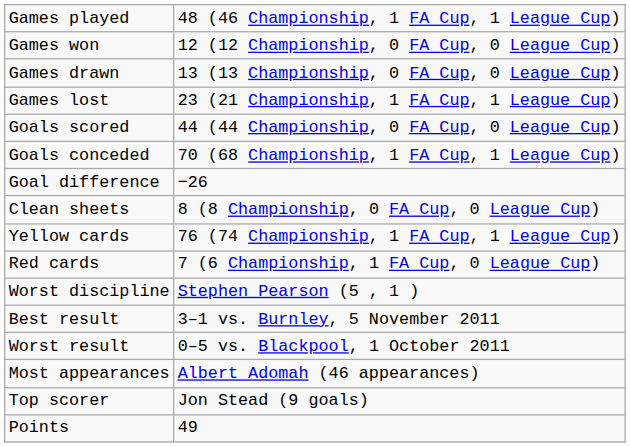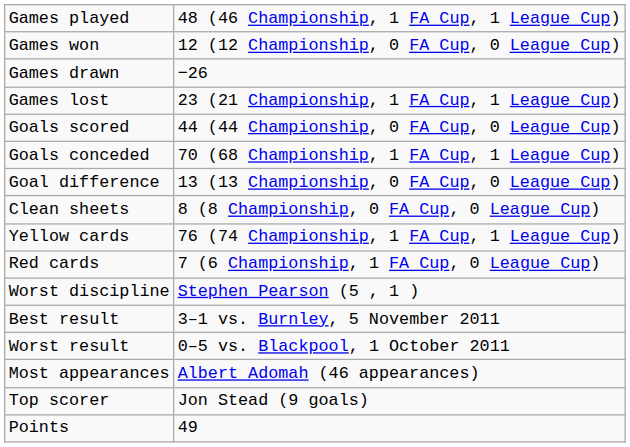Games drawn | column 2: 13 (13 Championship, 0 FA Cup, 0 League Cup) -> −26
Goal difference | column 2: −26 -> 13 (13 Championship, 0 FA Cup, 0 League Cup)
